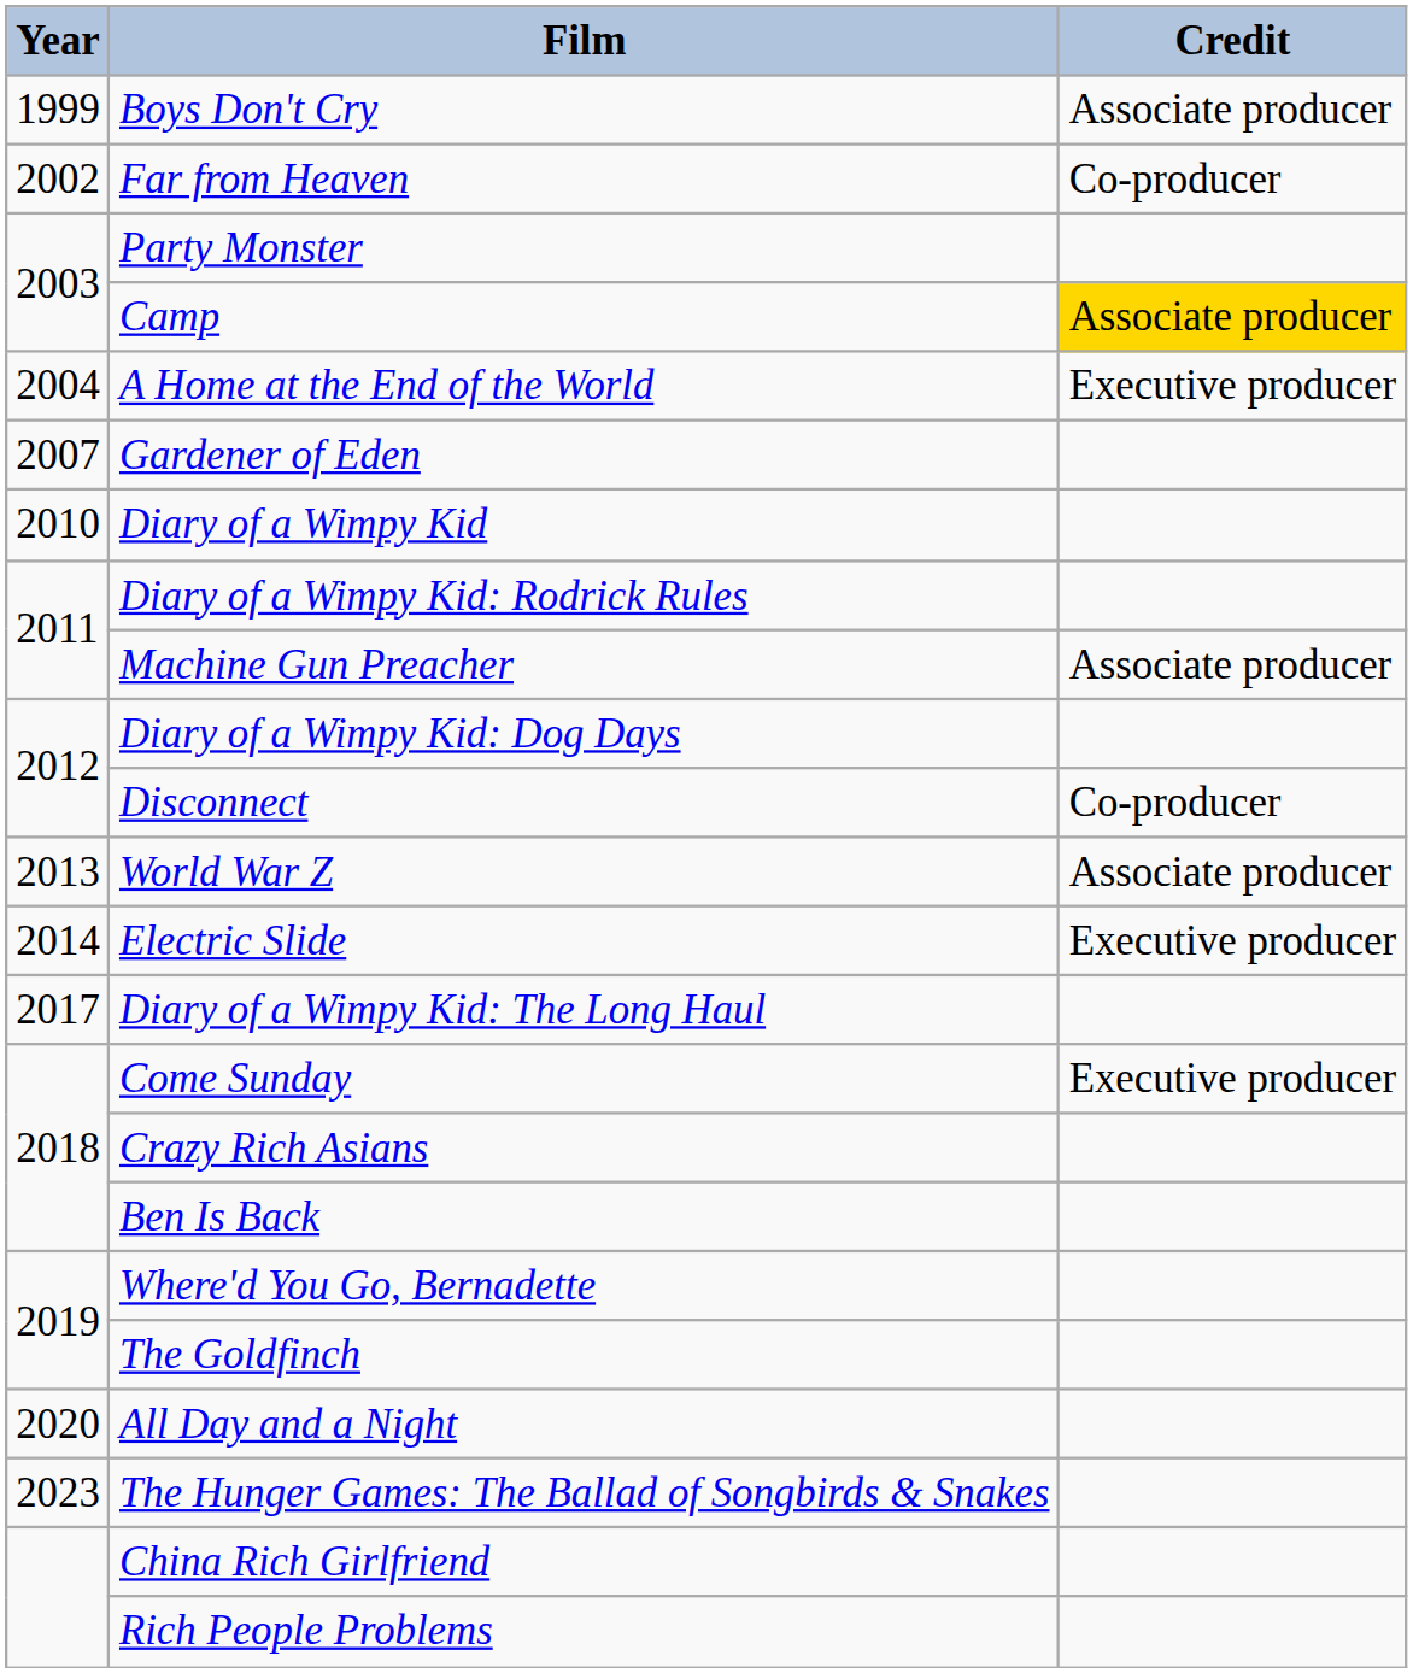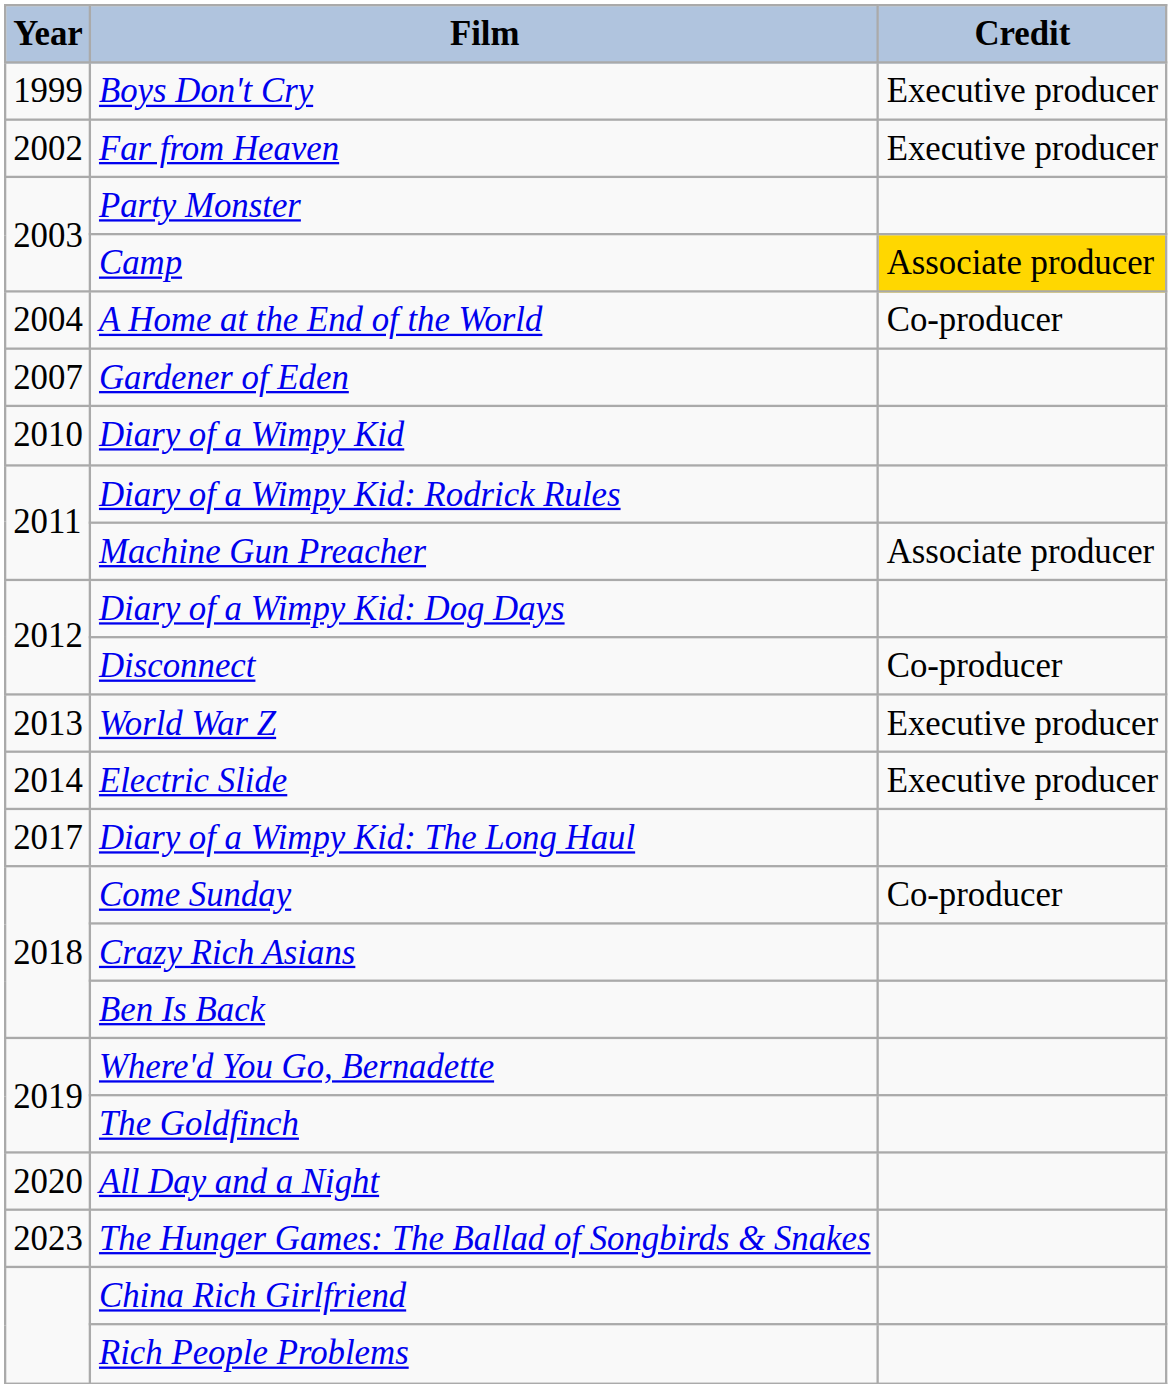Boys Don't Cry | Credit: Associate producer -> Executive producer
Far from Heaven | Credit: Co-producer -> Executive producer
A Home at the End of the World | Credit: Executive producer -> Co-producer
World War Z | Credit: Associate producer -> Executive producer
Come Sunday | Credit: Executive producer -> Co-producer
